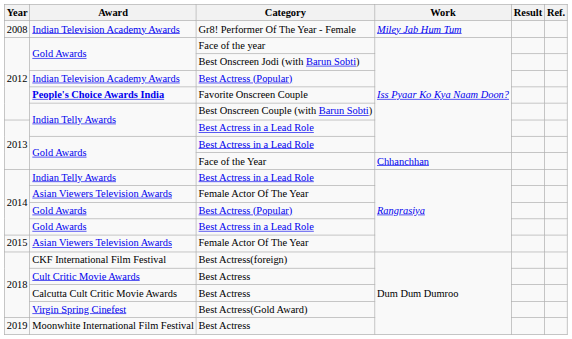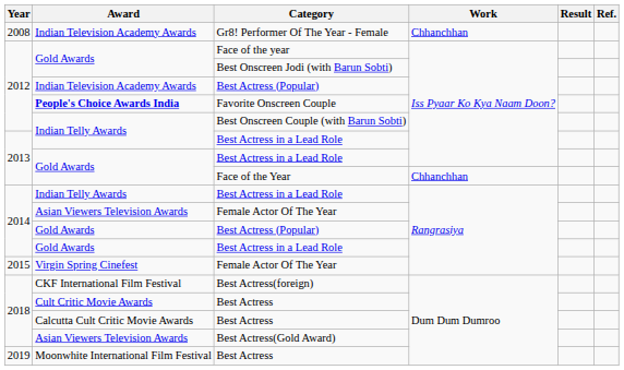Gr8! Performer Of The Year - Female | Work: Miley Jab Hum Tum -> Chhanchhan
2015 / Female Actor Of The Year | Award: Asian Viewers Television Awards -> Virgin Spring Cinefest
Best Actress(Gold Award) | Award: Virgin Spring Cinefest -> Asian Viewers Television Awards
